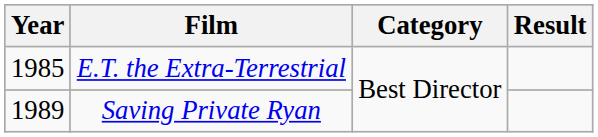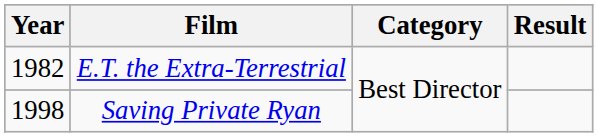E.T. the Extra-Terrestrial | Year: 1985 -> 1982
Saving Private Ryan | Year: 1989 -> 1998
